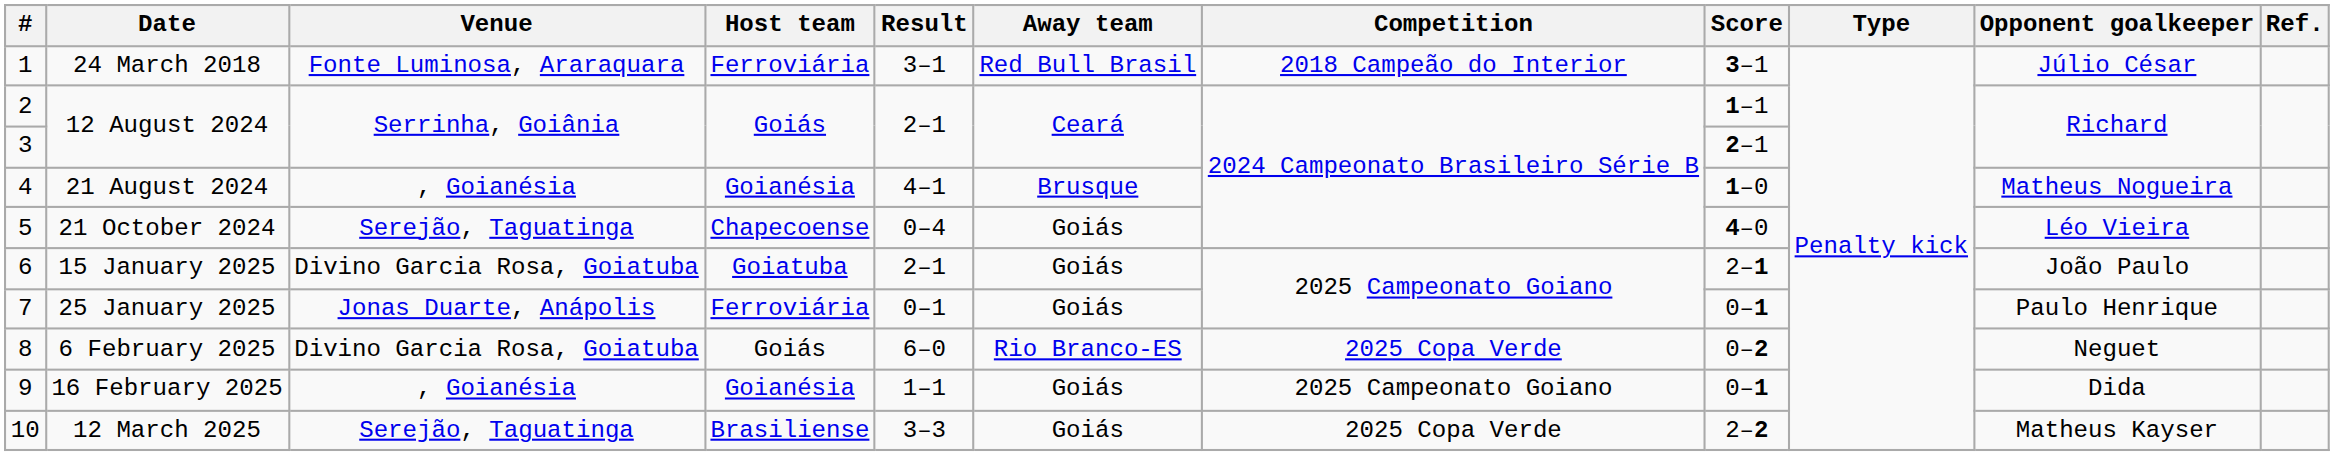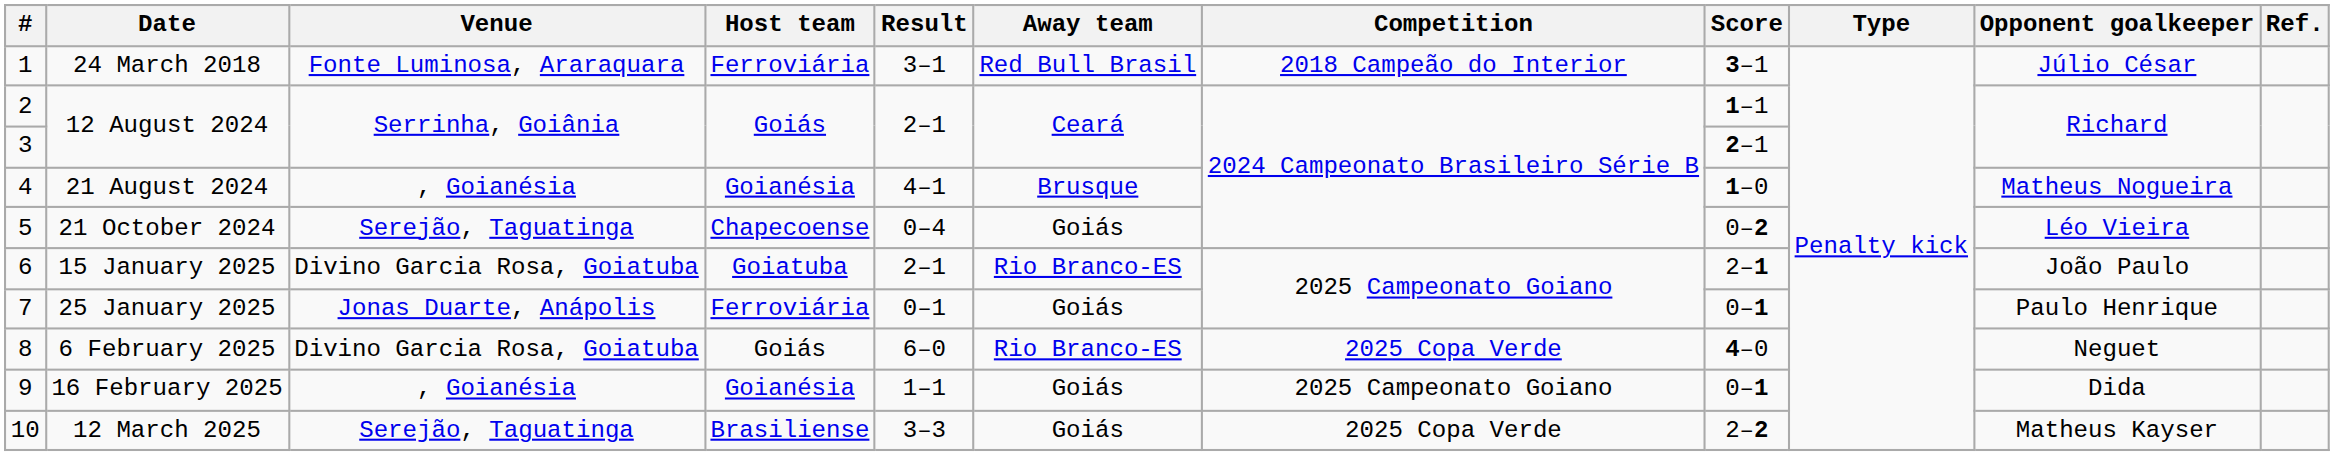21 October 2024 | Score: 4–0 -> 0–2
15 January 2025 | Away team: Goiás -> Rio Branco-ES
6 February 2025 | Score: 0–2 -> 4–0
